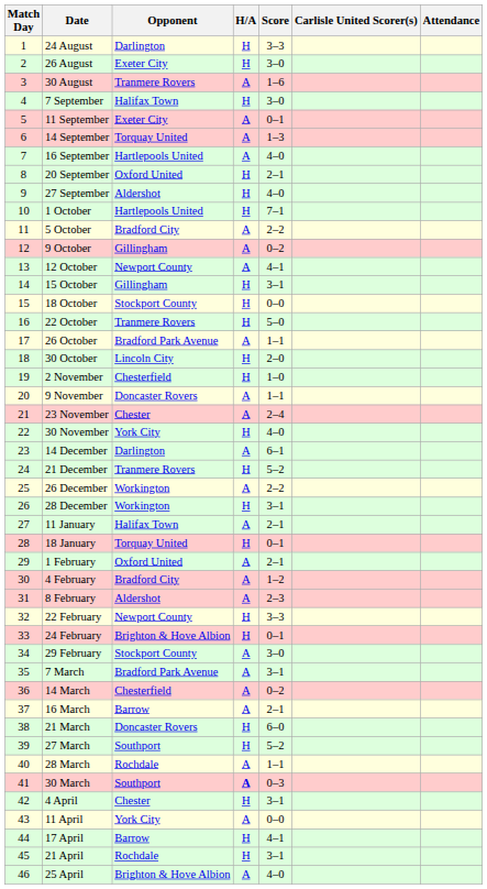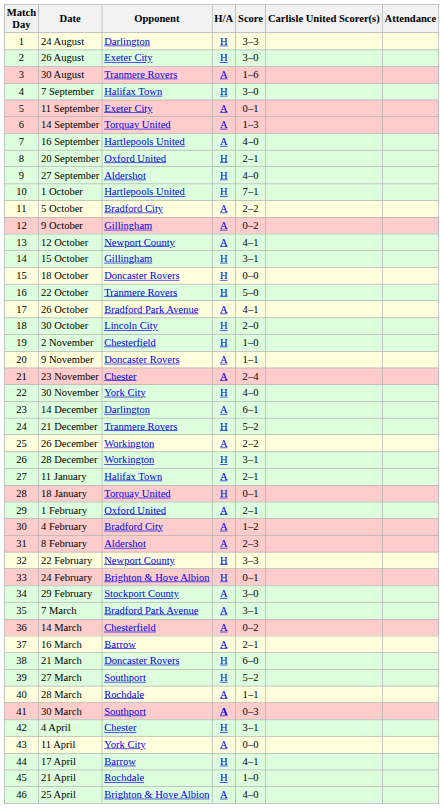18 October | Opponent: Stockport County -> Doncaster Rovers
26 October | Score: 1–1 -> 4–1
21 April | Score: 3–1 -> 1–0
